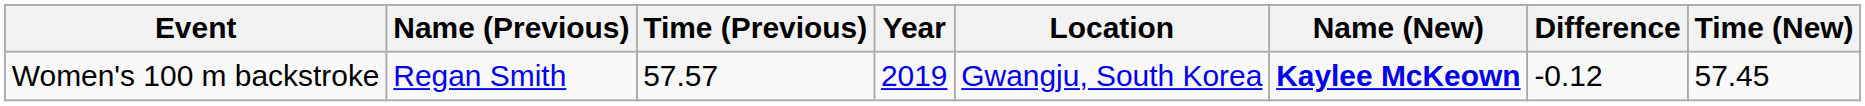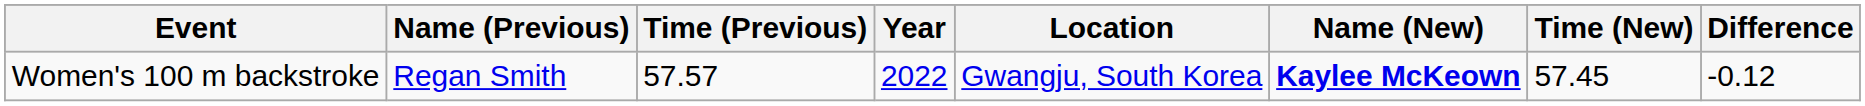columns swapped: Time (New) <-> Difference
Women's 100 m backstroke | Year: 2019 -> 2022
